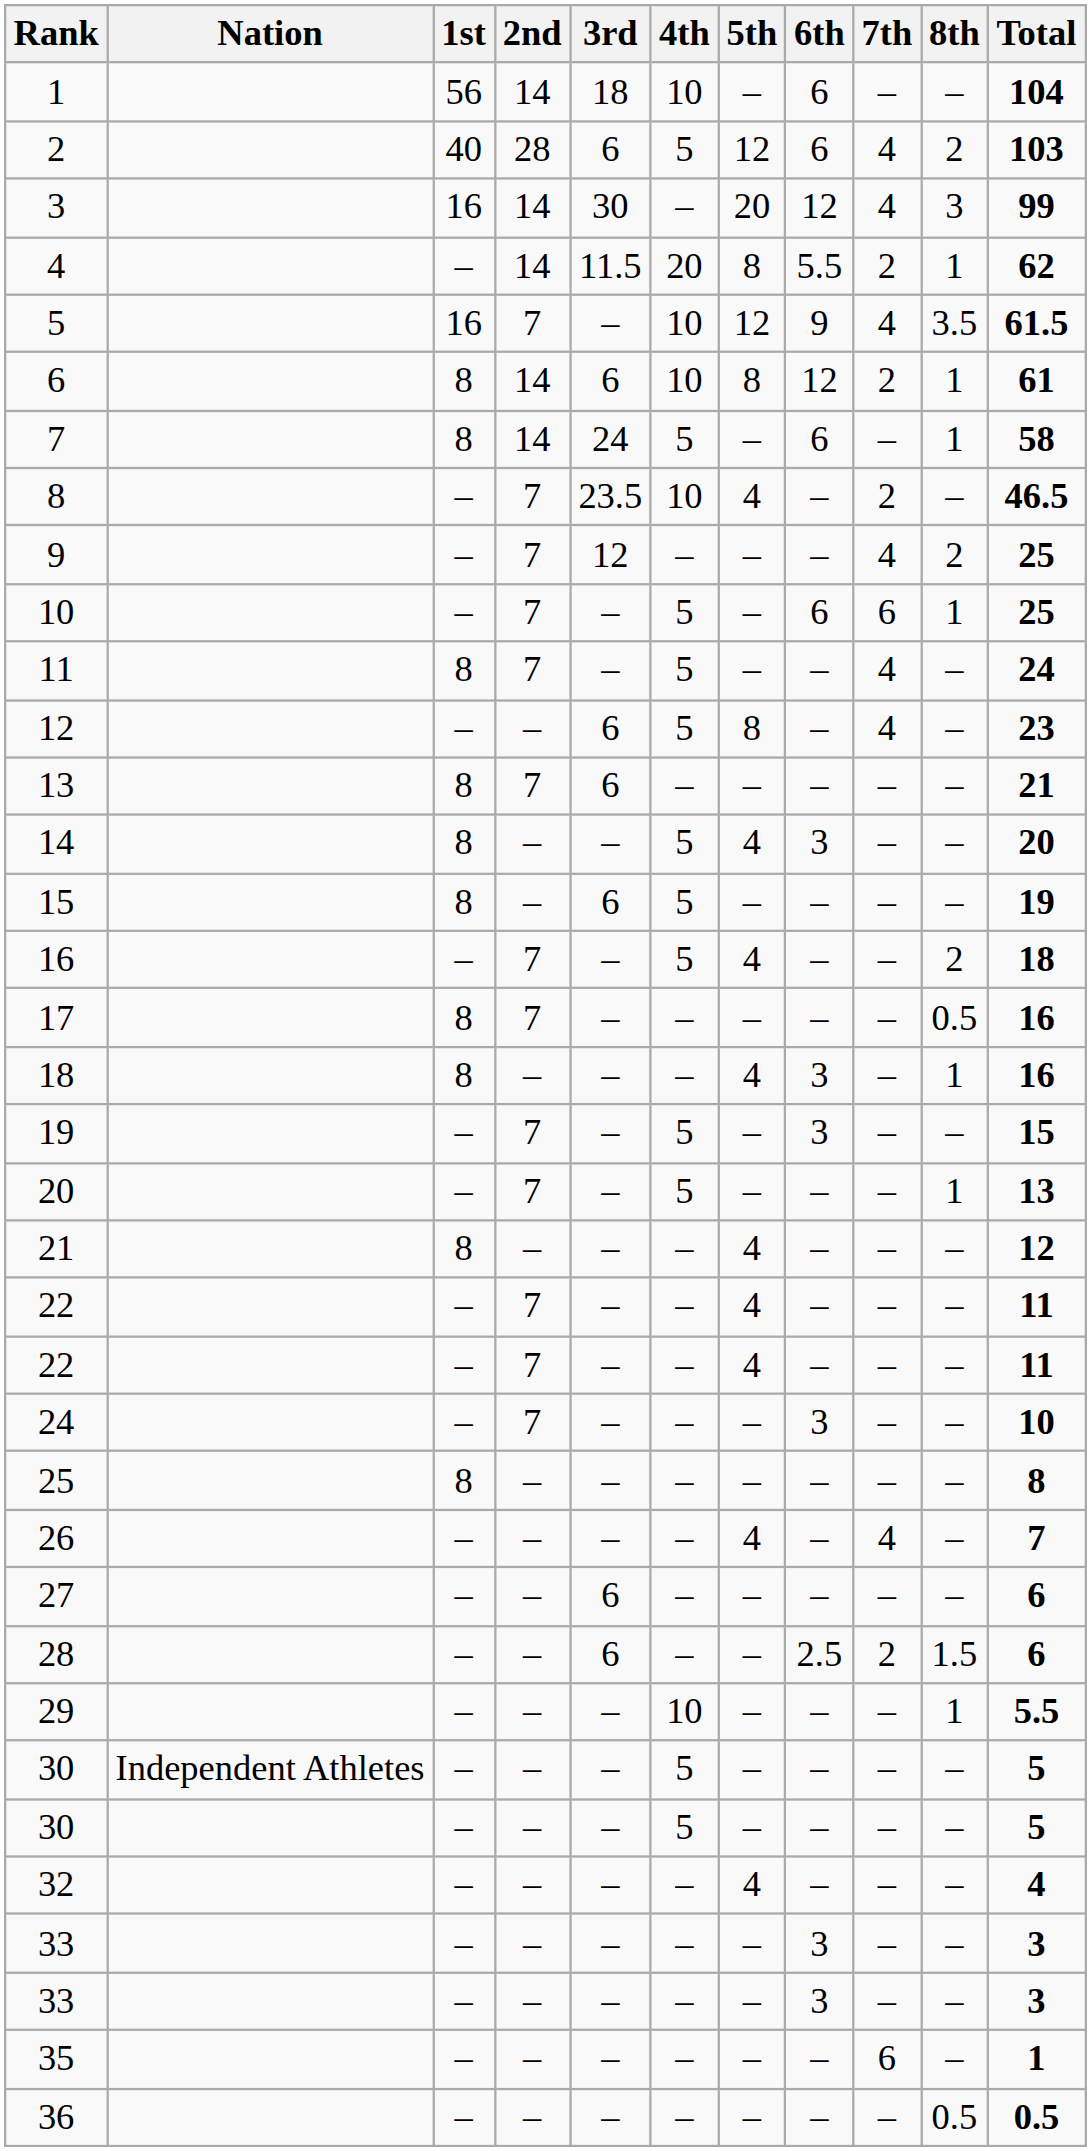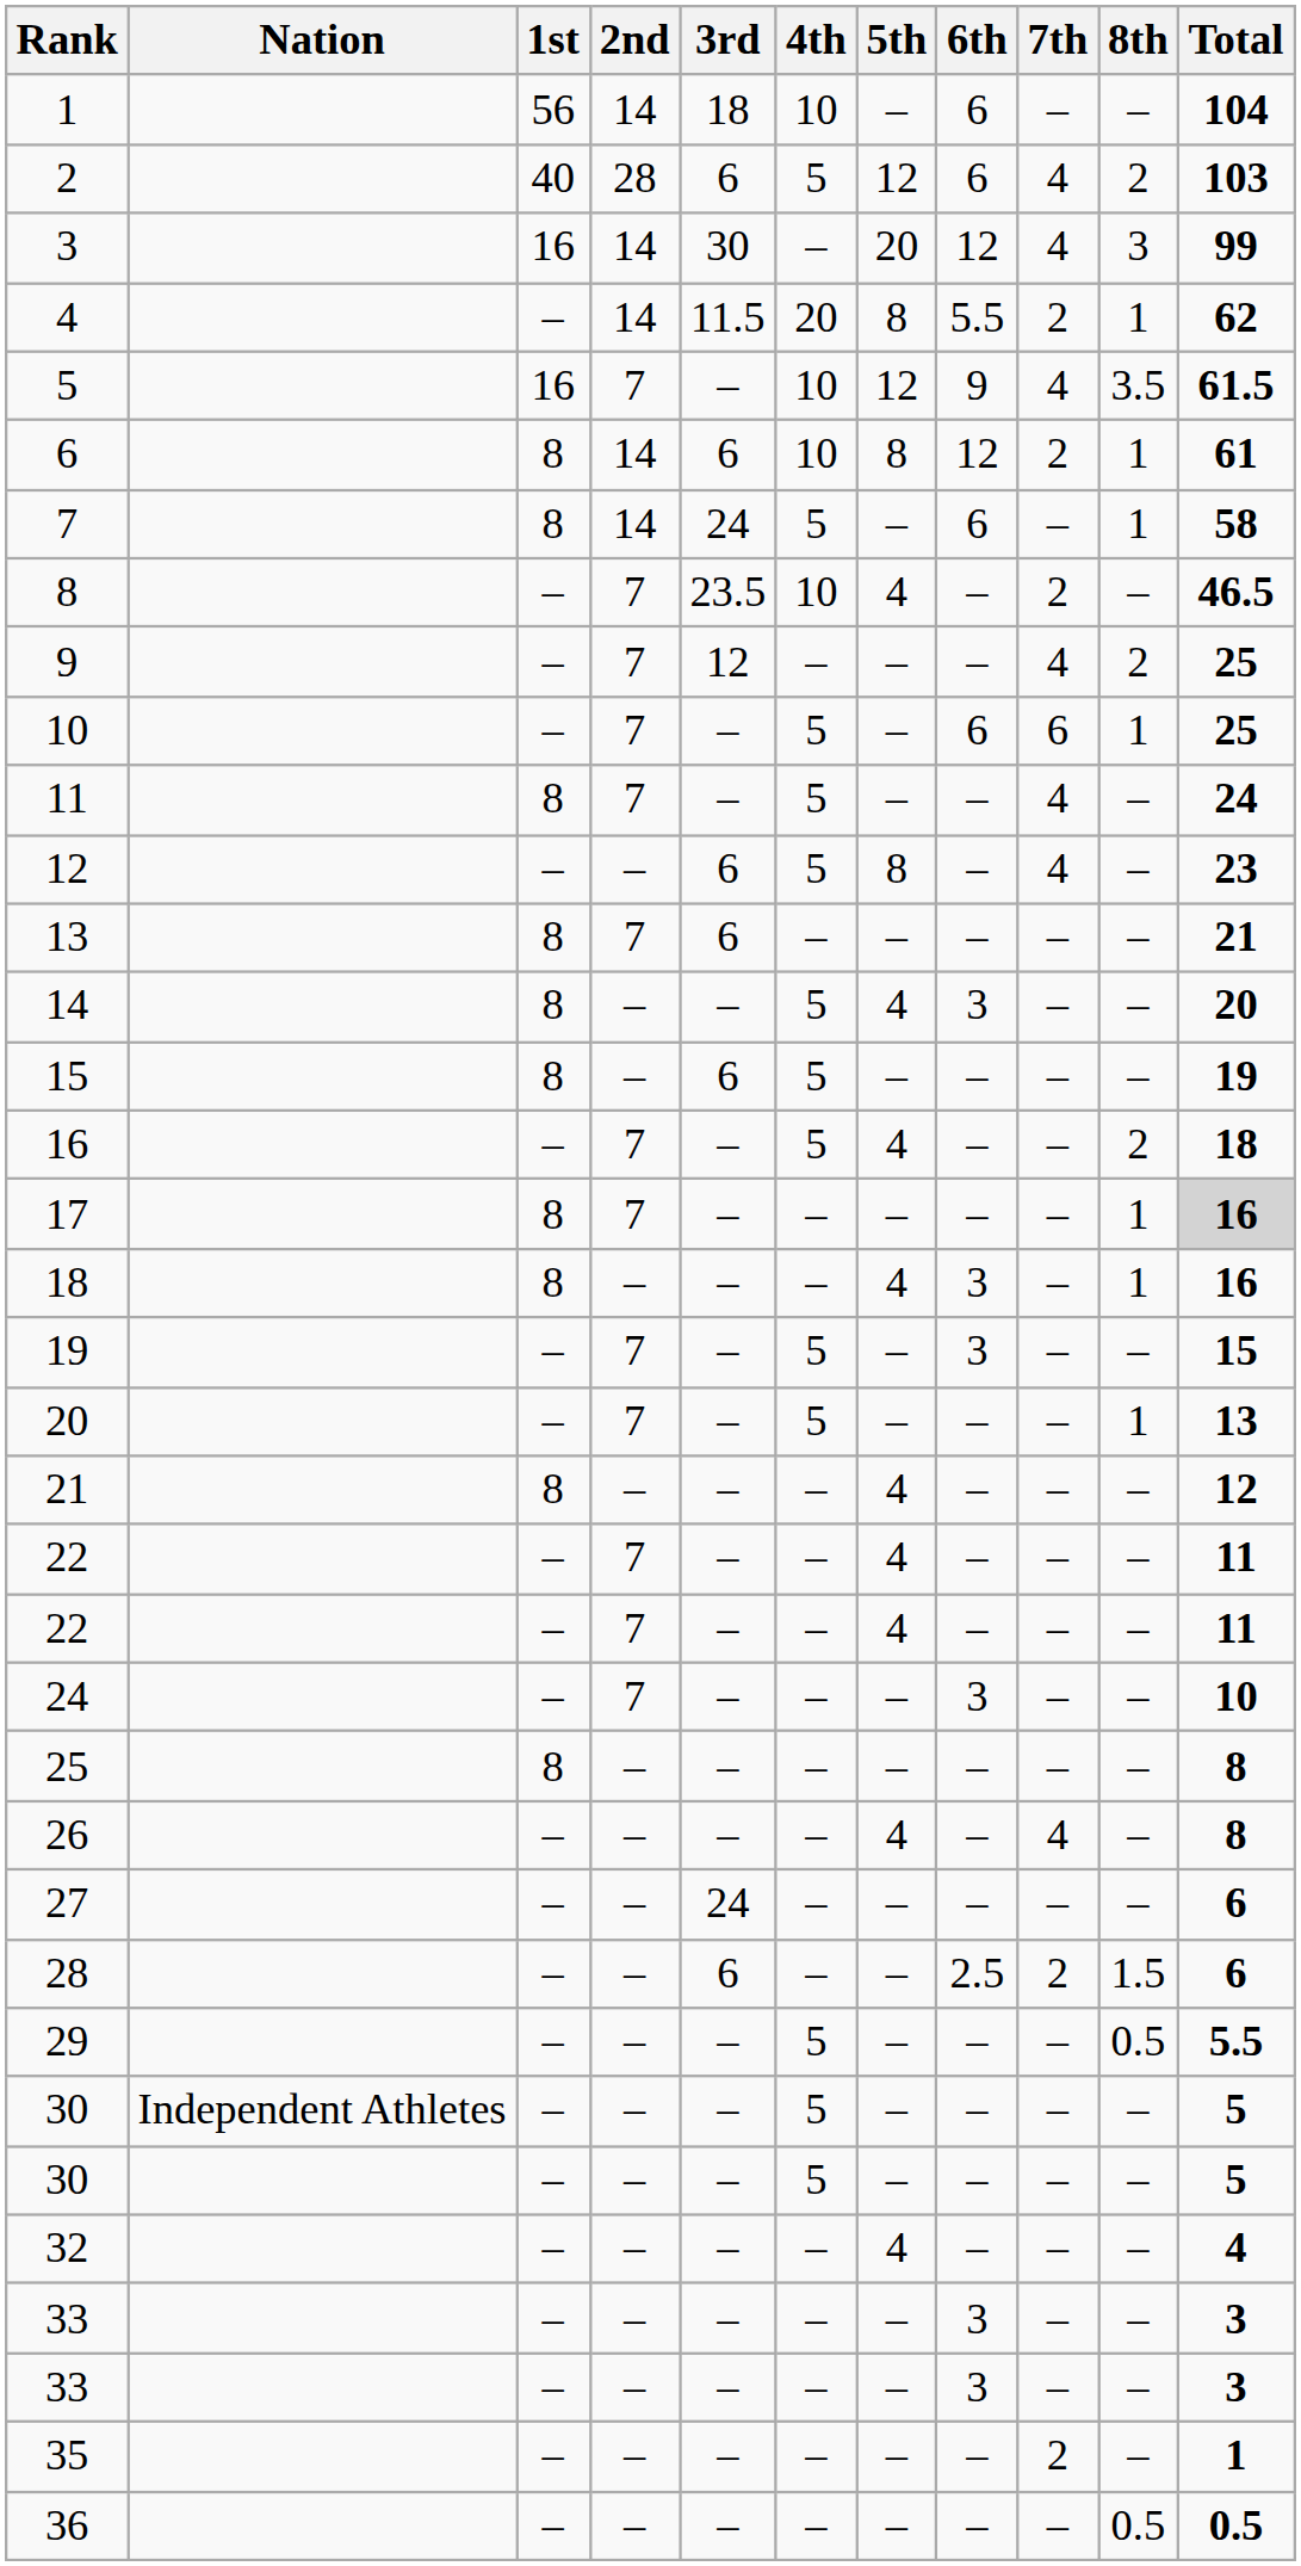17 | 8th: 0.5 -> 1
17 | Total: no background -> lightgrey background
26 | Total: 7 -> 8
27 | 3rd: 6 -> 24
29 | 4th: 10 -> 5
29 | 8th: 1 -> 0.5
35 | 7th: 6 -> 2
